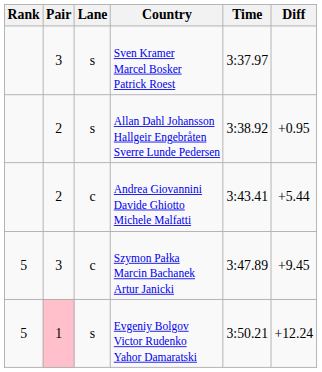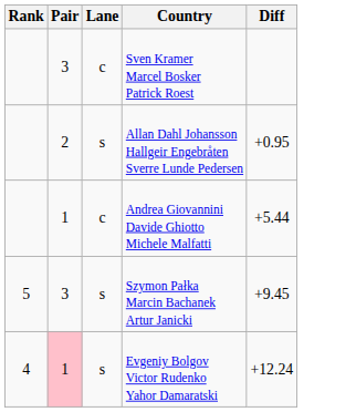- column: Time | 3:37.97 | 3:38.92 | 3:43.41 | 3:47.89 | 3:50.21
Sven Kramer Marcel Bosker Patrick Roest | Lane: s -> c
Andrea Giovannini Davide Ghiotto Michele Malfatti | Pair: 2 -> 1
Szymon Pałka Marcin Bachanek Artur Janicki | Lane: c -> s
Evgeniy Bolgov Victor Rudenko Yahor Damaratski | Rank: 5 -> 4
